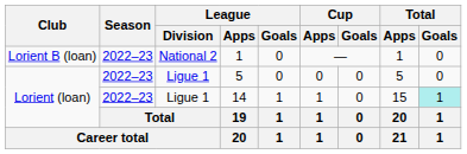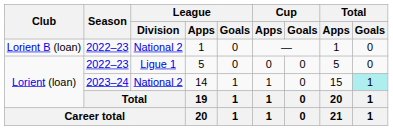14 | Season: 2022–23 -> 2023–24
14 | League / Division: Ligue 1 -> National 2
